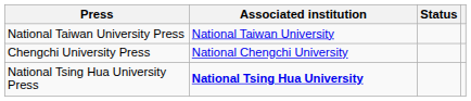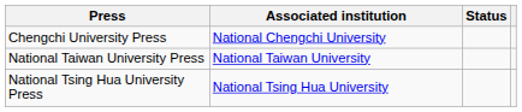rows swapped: Chengchi University Press <-> National Taiwan University Press
National Tsing Hua University Press | Associated institution: bold -> normal
